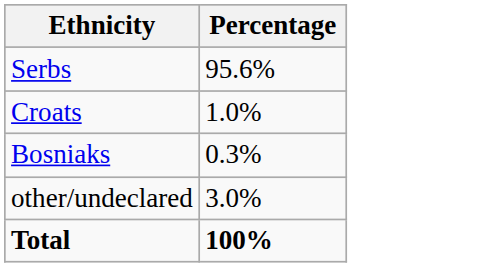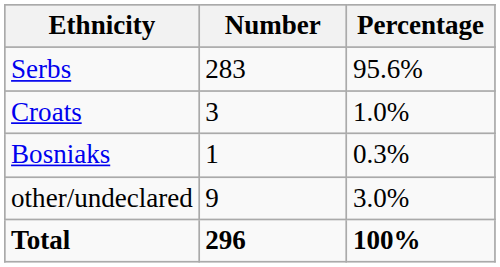+ column: Number | 283 | 3 | 1 | 9 | 296
